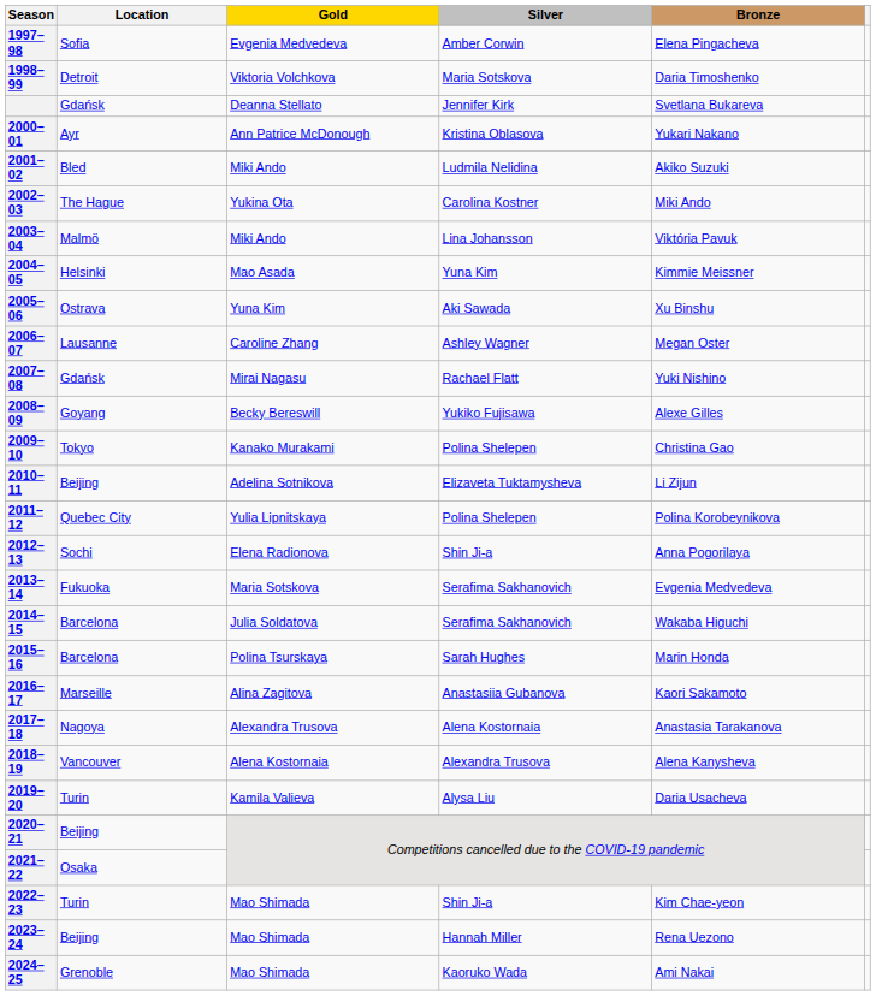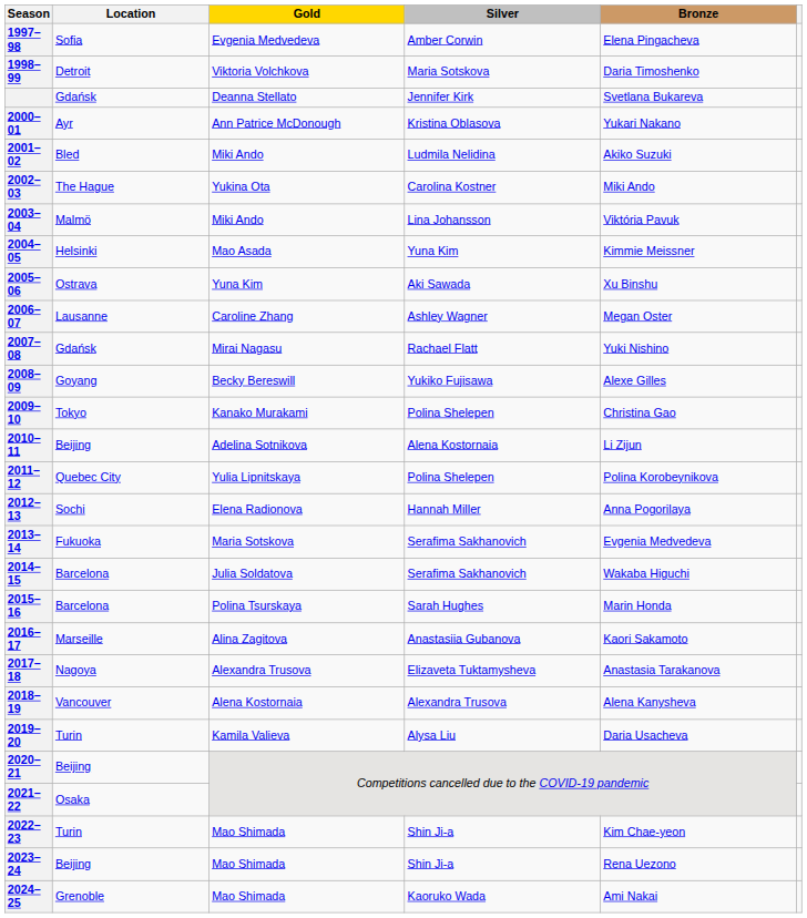2010–11 | Silver: Elizaveta Tuktamysheva -> Alena Kostornaia
2012–13 | Silver: Shin Ji-a -> Hannah Miller
2017–18 | Silver: Alena Kostornaia -> Elizaveta Tuktamysheva
2023–24 | Silver: Hannah Miller -> Shin Ji-a
